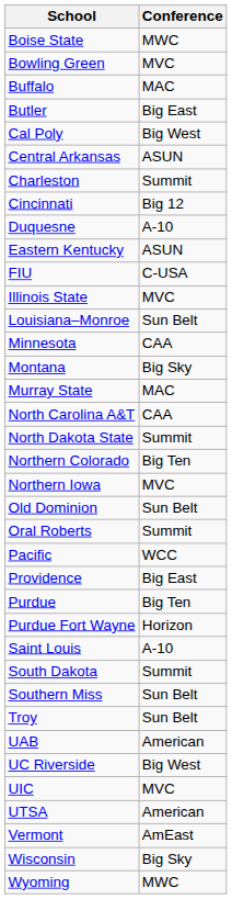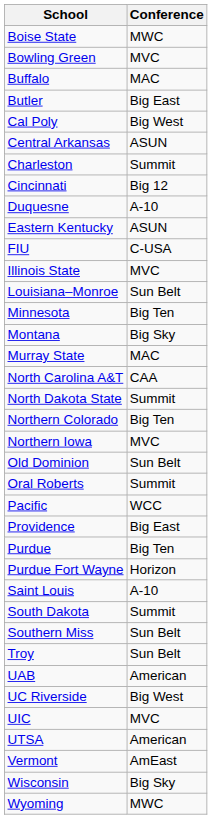Minnesota | Conference: CAA -> Big Ten
